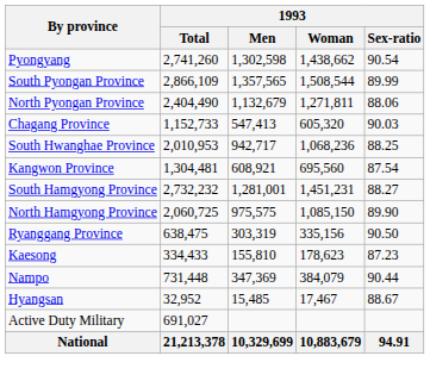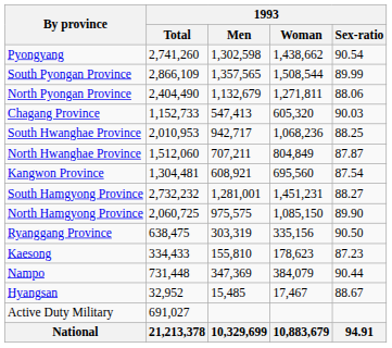+ row: North Hwanghae Province | 1,512,060 | 707,211 | 804,849 | 87.87
